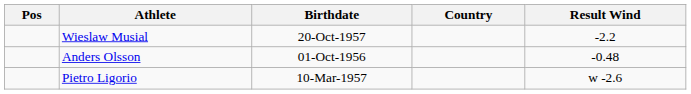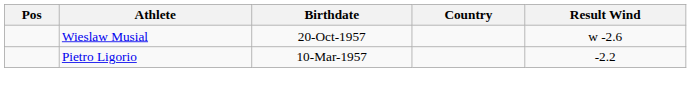Wieslaw Musial | Result Wind: -2.2 -> w -2.6
- row: Anders Olsson | 01-Oct-1956 | -0.48
Pietro Ligorio | Result Wind: w -2.6 -> -2.2
